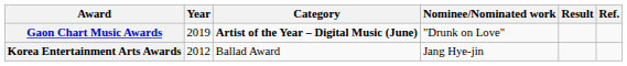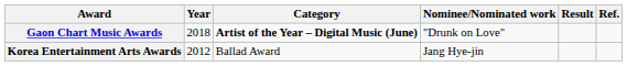Gaon Chart Music Awards | Year: 2019 -> 2018
